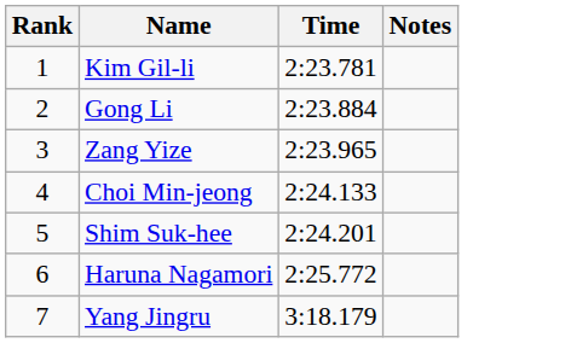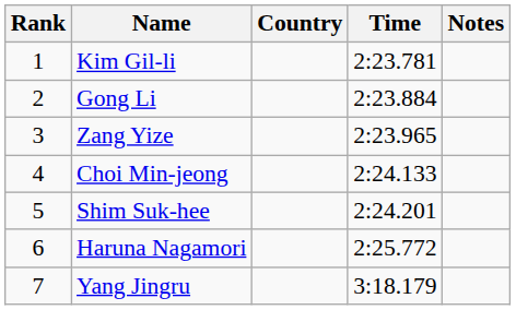+ column: Country
